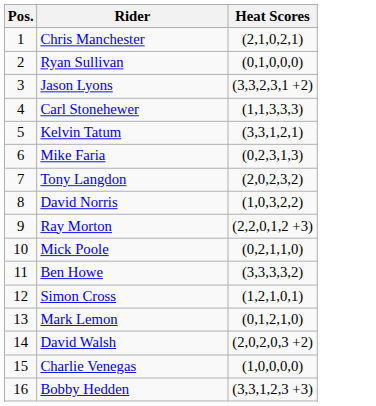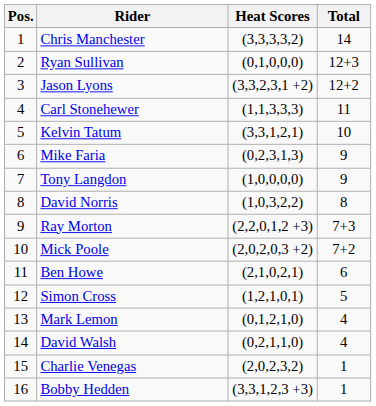+ column: Total | 14 | 12+3 | 12+2 | 11 | 10 | 9 | 9 | 8 | 7+3 | 7+2 | 6 | 5 | 4 | 4 | 1 | 1
Chris Manchester | Heat Scores: (2,1,0,2,1) -> (3,3,3,3,2)
Tony Langdon | Heat Scores: (2,0,2,3,2) -> (1,0,0,0,0)
Mick Poole | Heat Scores: (0,2,1,1,0) -> (2,0,2,0,3 +2)
Ben Howe | Heat Scores: (3,3,3,3,2) -> (2,1,0,2,1)
David Walsh | Heat Scores: (2,0,2,0,3 +2) -> (0,2,1,1,0)
Charlie Venegas | Heat Scores: (1,0,0,0,0) -> (2,0,2,3,2)
